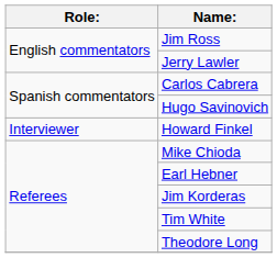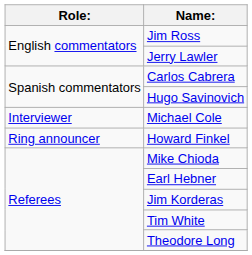+ row: Interviewer | Michael Cole
Howard Finkel | Role:: Interviewer -> Ring announcer
